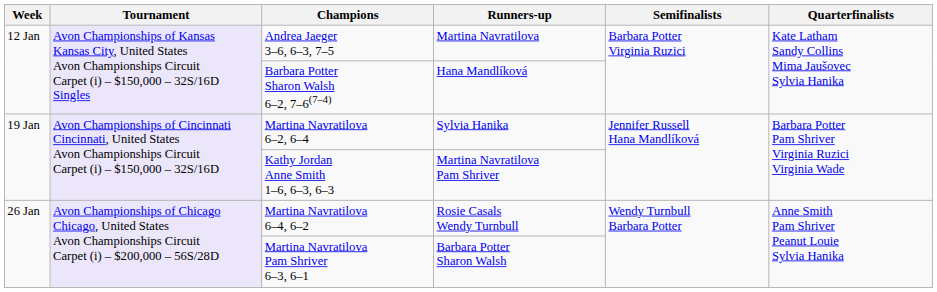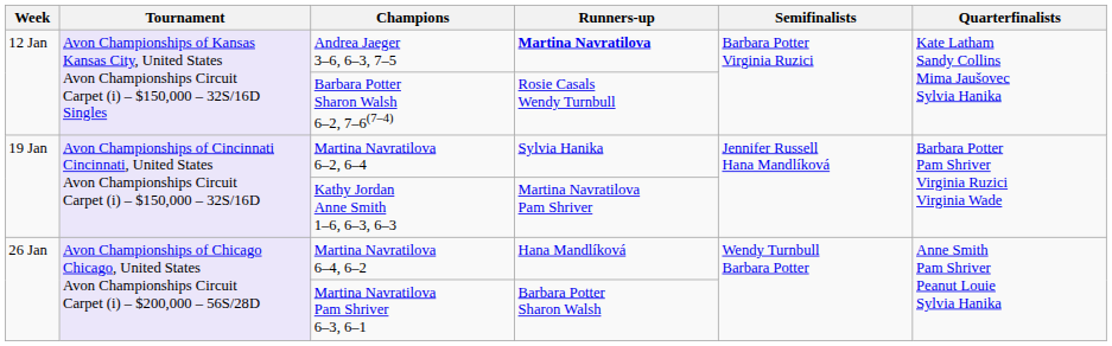Andrea Jaeger 3–6, 6–3, 7–5 | Runners-up: normal -> bold
Barbara Potter Sharon Walsh 6–2, 7–6(7–4) | Runners-up: Hana Mandlíková -> Rosie Casals Wendy Turnbull
Martina Navratilova 6–4, 6–2 | Runners-up: Rosie Casals Wendy Turnbull -> Hana Mandlíková
